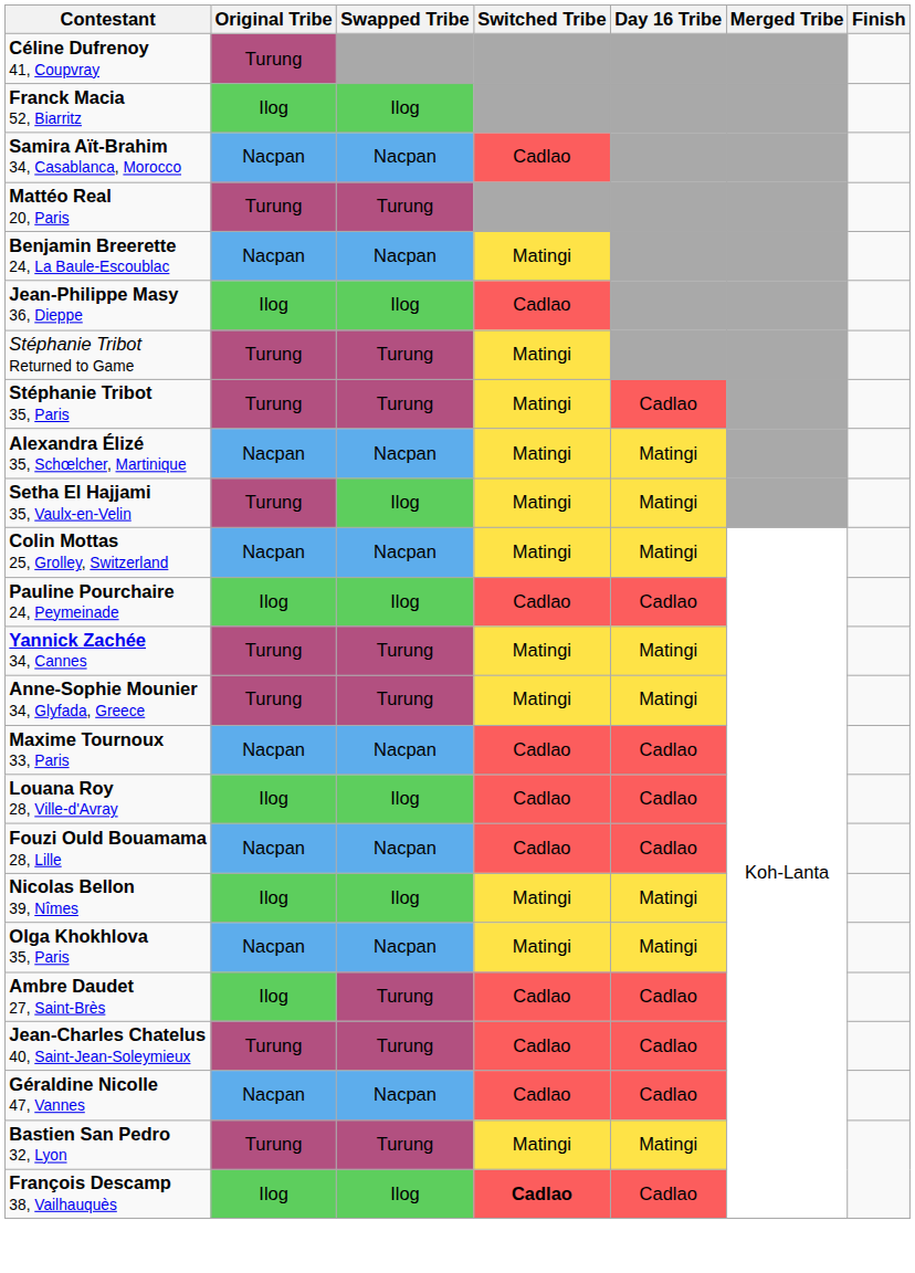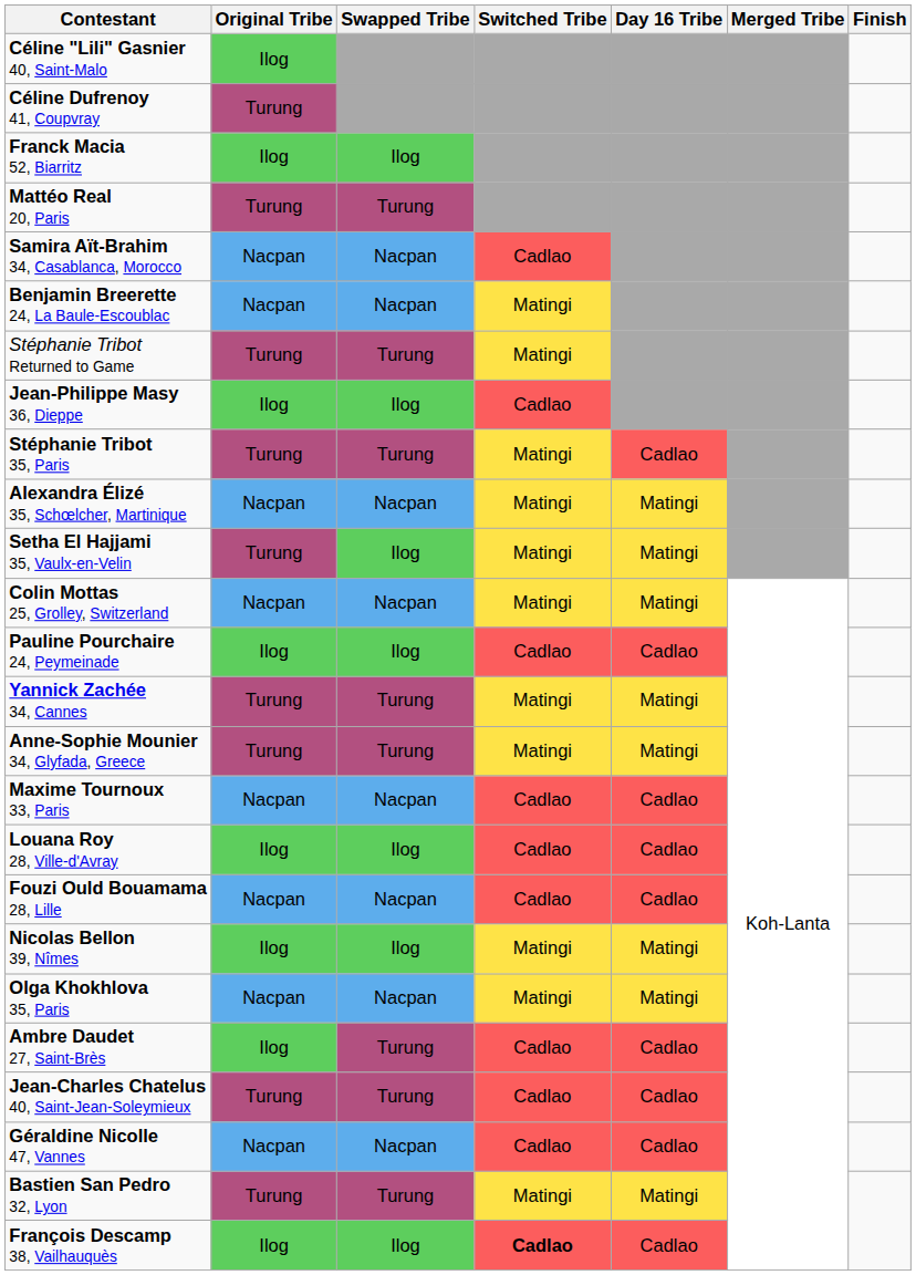+ row: Céline "Lili" Gasnier 40, Saint-Malo | Ilog
rows swapped: Mattéo Real 20, Paris <-> Samira Aït-Brahim 34, Casablanca, Morocco
rows swapped: Stéphanie Tribot Returned to Game <-> Jean-Philippe Masy 36, Dieppe
